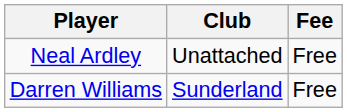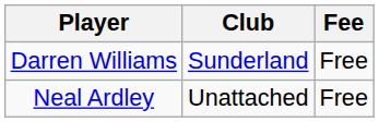rows swapped: Neal Ardley <-> Darren Williams
